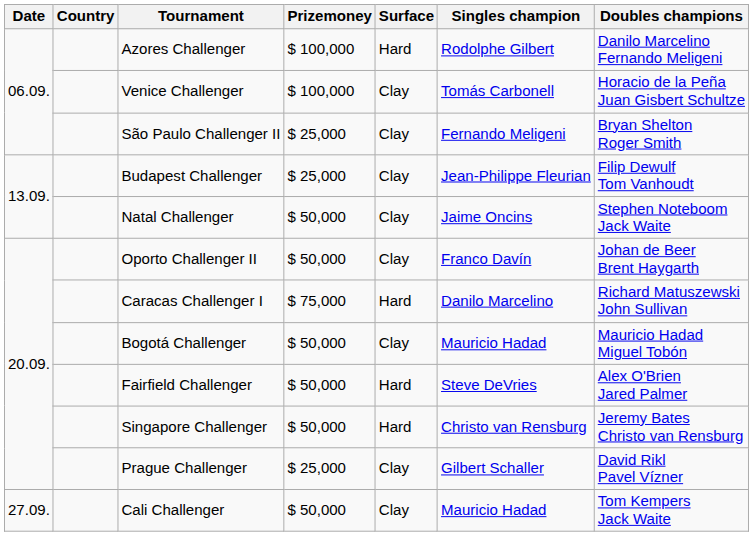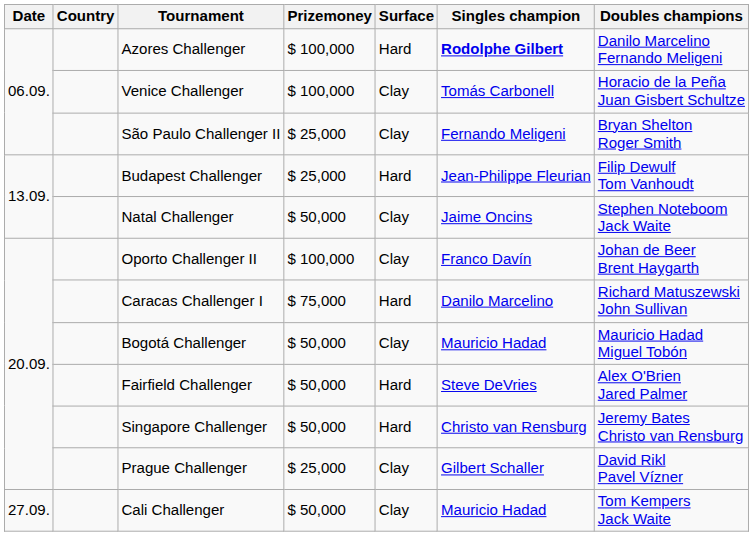Azores Challenger | Singles champion: normal -> bold
Budapest Challenger | Surface: Clay -> Hard
Oporto Challenger II | Prizemoney: $ 50,000 -> $ 100,000
